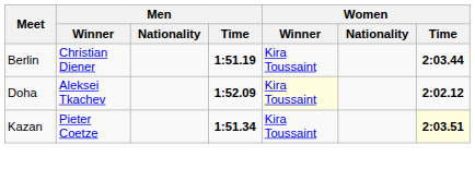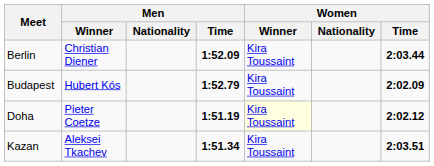Berlin | Men / Time: 1:51.19 -> 1:52.09
+ row: Budapest | Hubert Kós | 1:52.79 | Kira Toussaint | 2:02.09
Doha | Men / Winner: Aleksei Tkachev -> Pieter Coetze
Doha | Men / Time: 1:52.09 -> 1:51.19
Kazan | Men / Winner: Pieter Coetze -> Aleksei Tkachev
Kazan | Women / Time: lightyellow background -> no background
